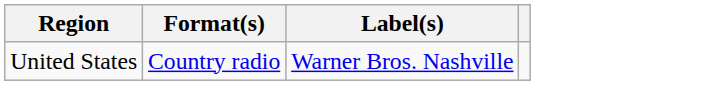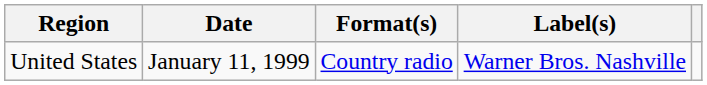+ column: Date | January 11, 1999
